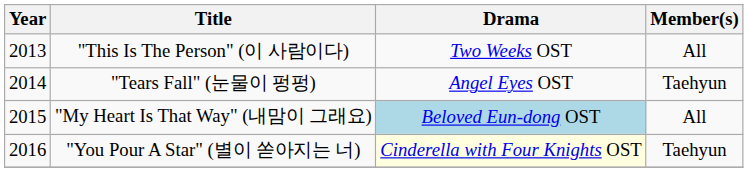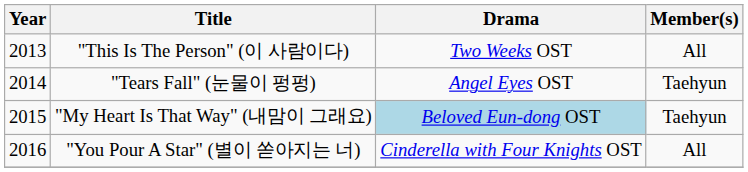"My Heart Is That Way" (내맘이 그래요) | Member(s): All -> Taehyun
"You Pour A Star" (별이 쏟아지는 너) | Drama: lightyellow background -> no background
"You Pour A Star" (별이 쏟아지는 너) | Member(s): Taehyun -> All
